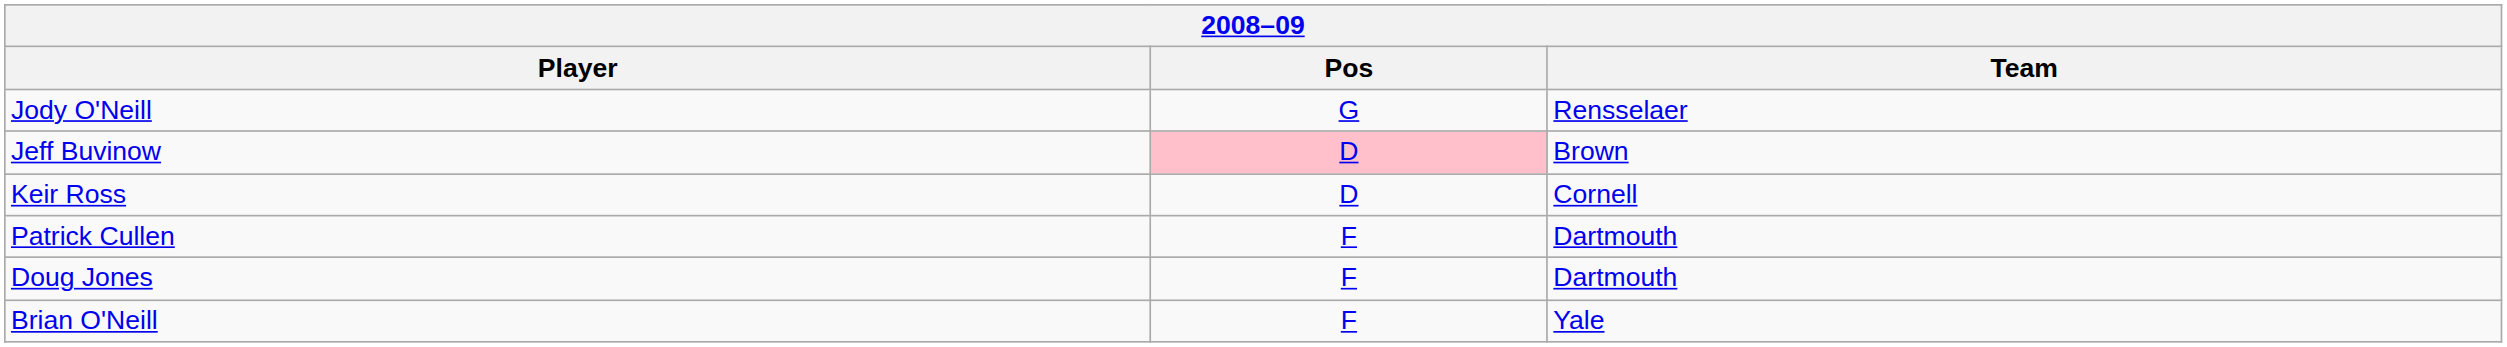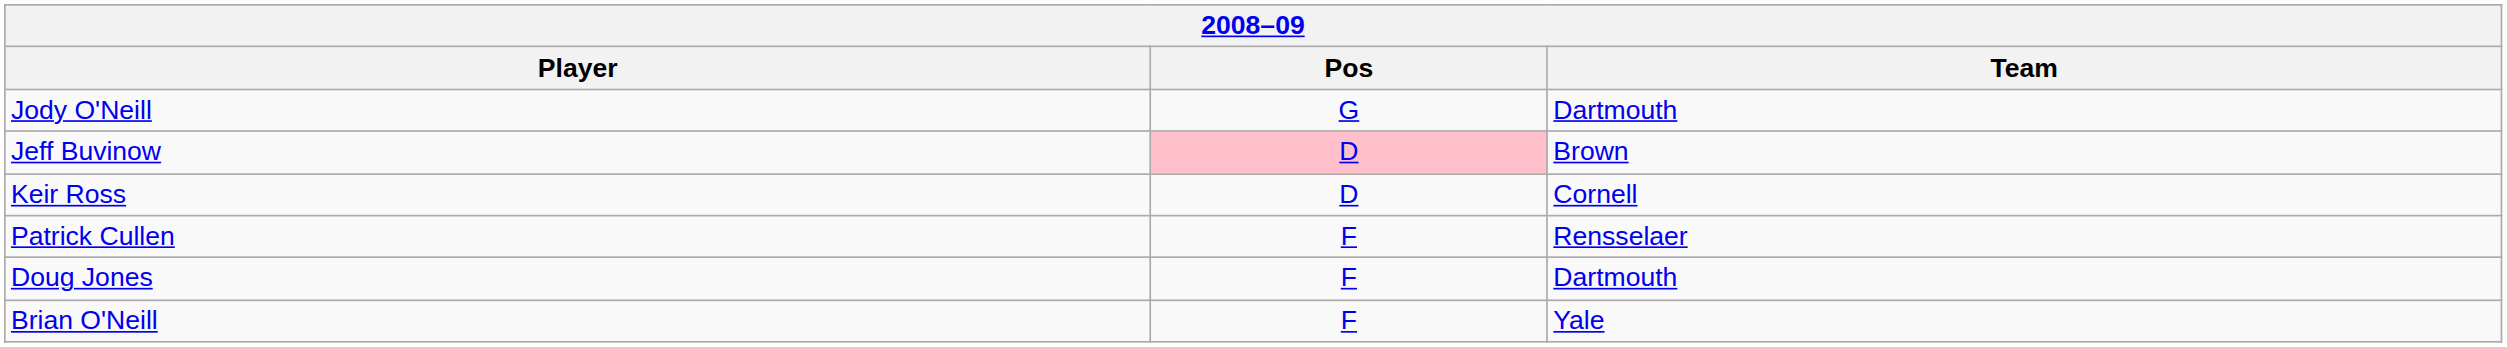Jody O'Neill | Team: Rensselaer -> Dartmouth
Patrick Cullen | Team: Dartmouth -> Rensselaer
